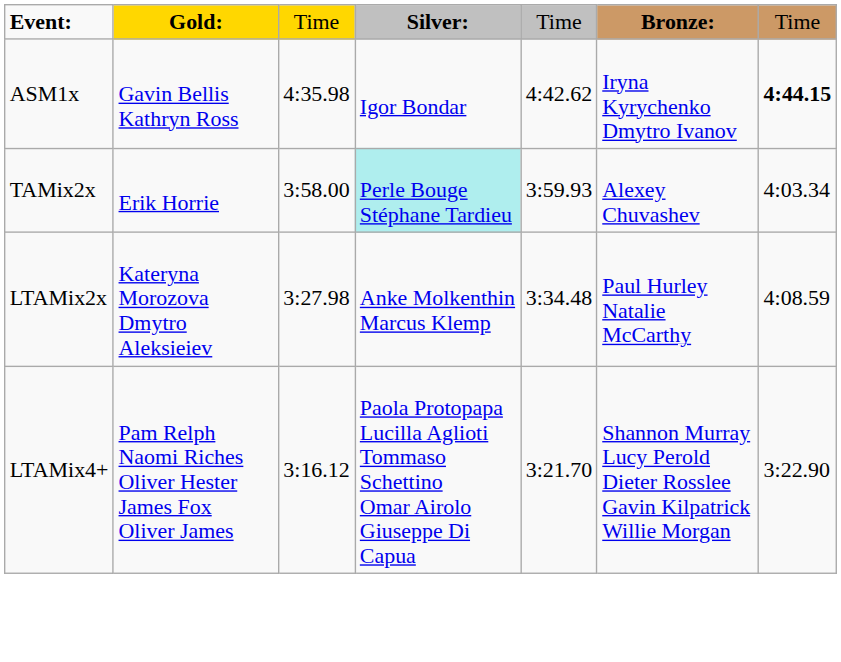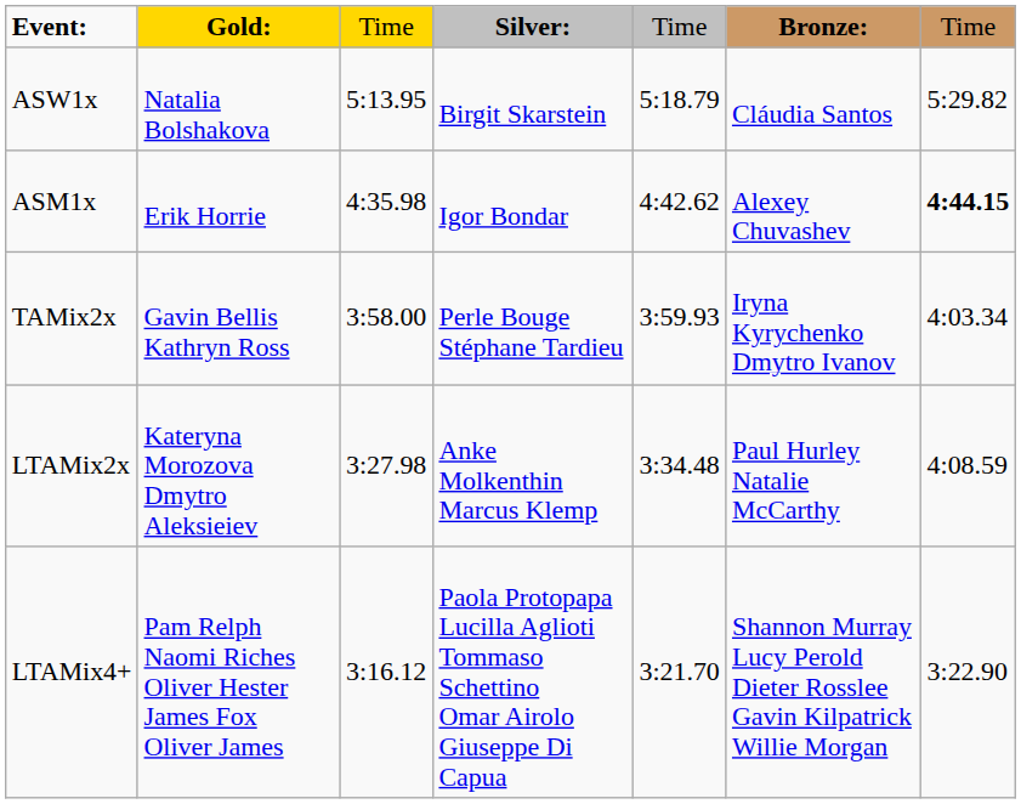+ row: ASW1x | Natalia Bolshakova | 5:13.95 | Birgit Skarstein | 5:18.79 | Cláudia Santos | 5:29.82
ASM1x | column 2: Gavin Bellis Kathryn Ross -> Erik Horrie
ASM1x | column 6: Iryna Kyrychenko Dmytro Ivanov -> Alexey Chuvashev
TAMix2x | column 2: Erik Horrie -> Gavin Bellis Kathryn Ross
TAMix2x | column 4: paleturquoise background -> no background
TAMix2x | column 6: Alexey Chuvashev -> Iryna Kyrychenko Dmytro Ivanov
